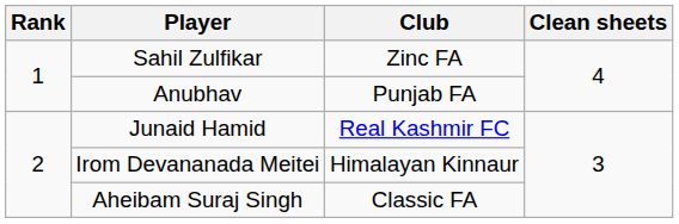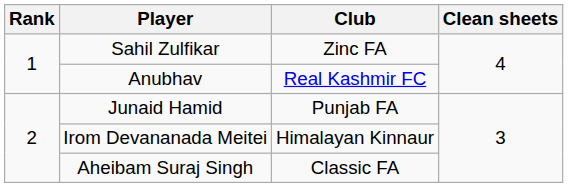Anubhav | Club: Punjab FA -> Real Kashmir FC
Junaid Hamid | Club: Real Kashmir FC -> Punjab FA
